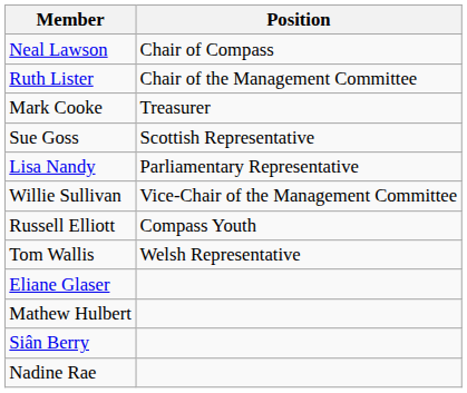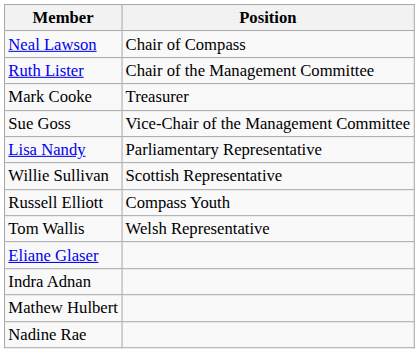Sue Goss | Position: Scottish Representative -> Vice-Chair of the Management Committee
Willie Sullivan | Position: Vice-Chair of the Management Committee -> Scottish Representative
+ row: Indra Adnan
- row: Siân Berry
